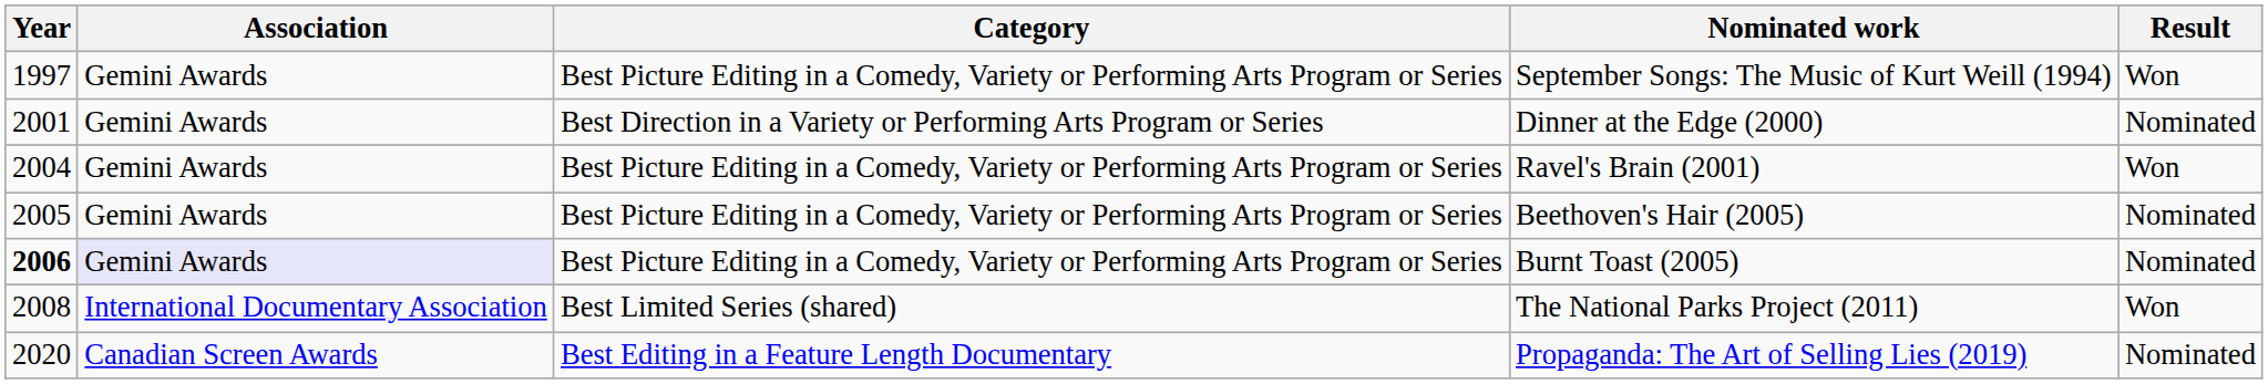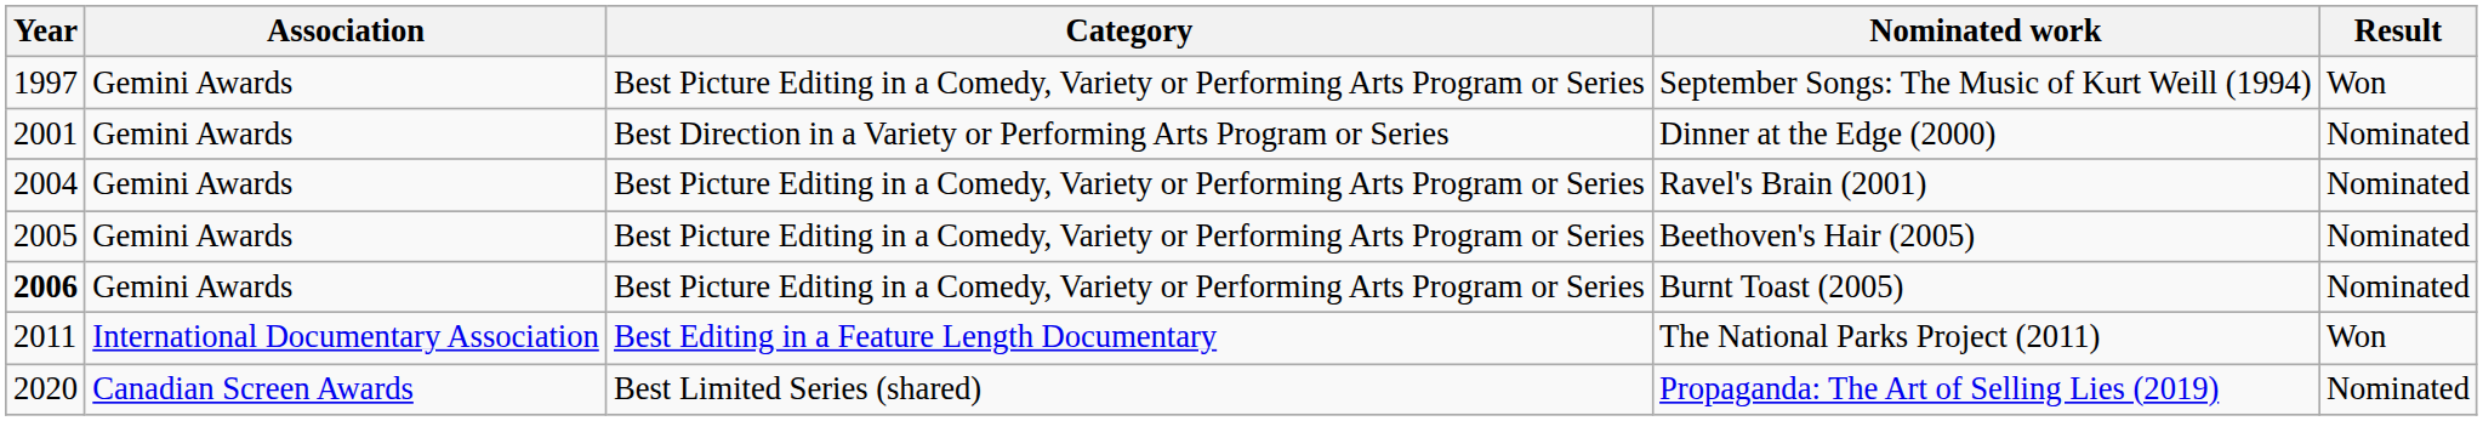Ravel's Brain (2001) | Result: Won -> Nominated
Burnt Toast (2005) | Association: lavender background -> no background
The National Parks Project (2011) | Year: 2008 -> 2011
The National Parks Project (2011) | Category: Best Limited Series (shared) -> Best Editing in a Feature Length Documentary
Propaganda: The Art of Selling Lies (2019) | Category: Best Editing in a Feature Length Documentary -> Best Limited Series (shared)
